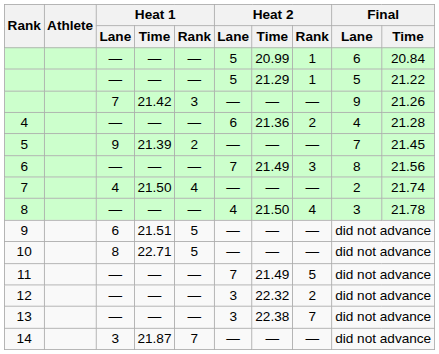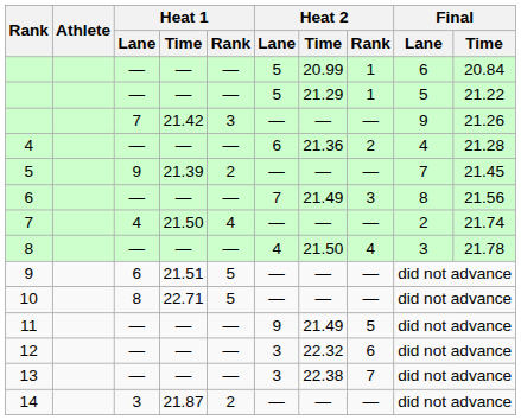11 | Heat 2 / Lane: 7 -> 9
12 | Heat 2 / Rank: 2 -> 6
14 | Heat 1 / Rank: 7 -> 2
